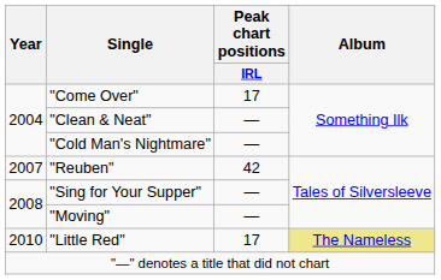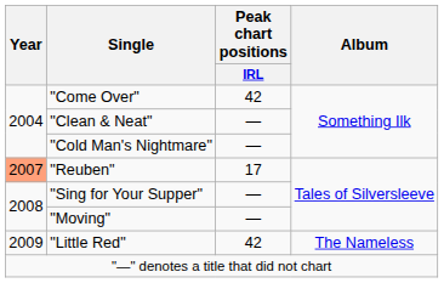"Come Over" | Peak chart positions / IRL: 17 -> 42
"Reuben" | Year: no background -> lightsalmon background
"Reuben" | Peak chart positions / IRL: 42 -> 17
"Little Red" | Year: 2010 -> 2009
"Little Red" | Peak chart positions / IRL: 17 -> 42
"Little Red" | Album: khaki background -> no background
